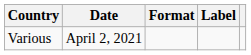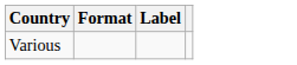- column: Date | April 2, 2021
